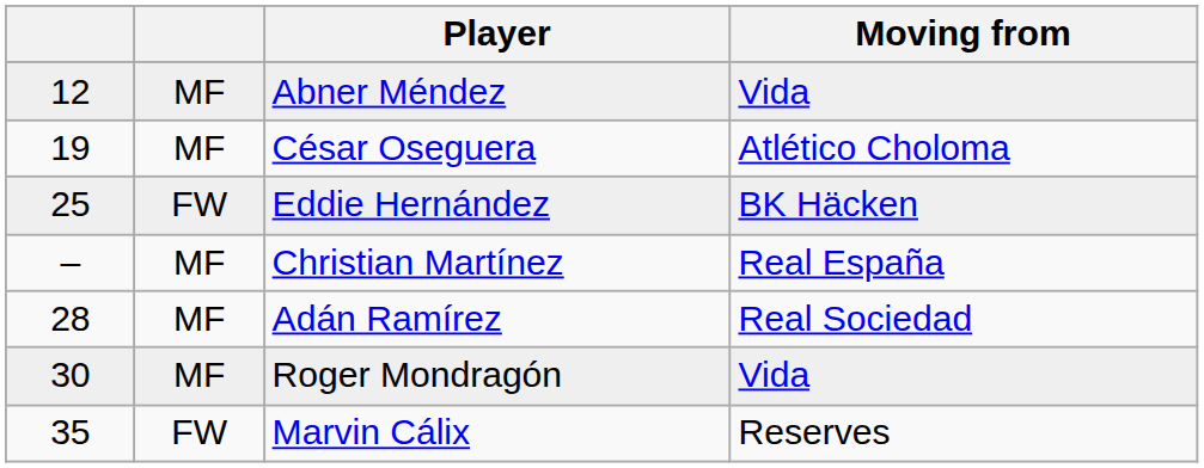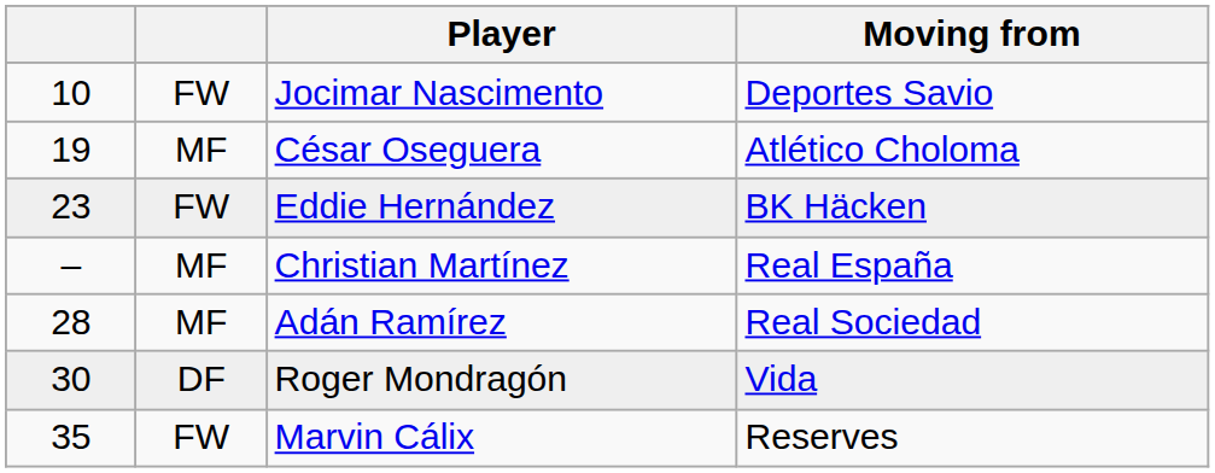+ row: 10 | FW | Jocimar Nascimento | Deportes Savio
- row: 12 | MF | Abner Méndez | Vida
Eddie Hernández | column 1: 25 -> 23
Roger Mondragón | column 2: MF -> DF
